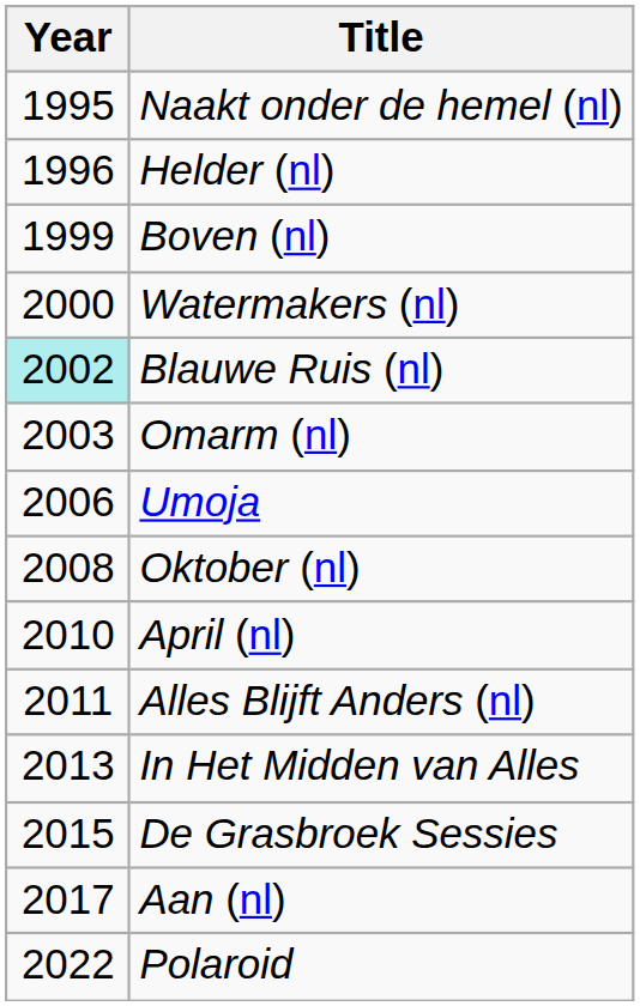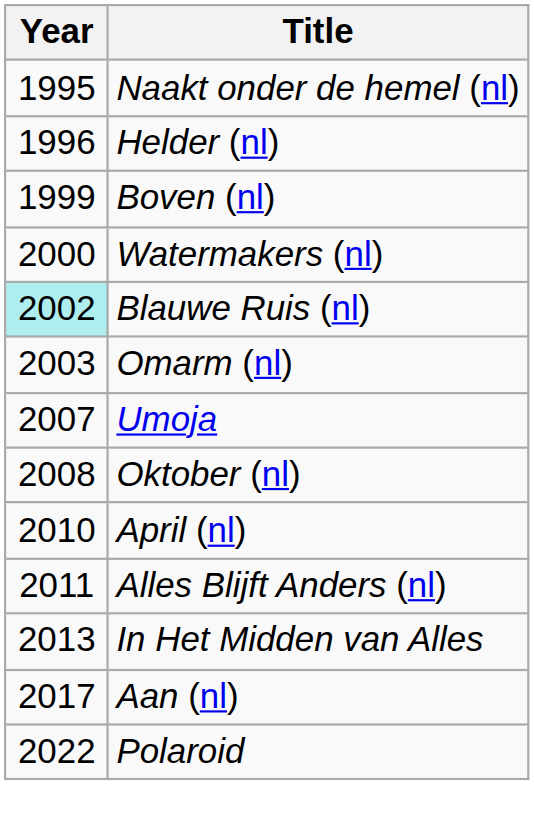Umoja | Year: 2006 -> 2007
- row: 2015 | De Grasbroek Sessies
